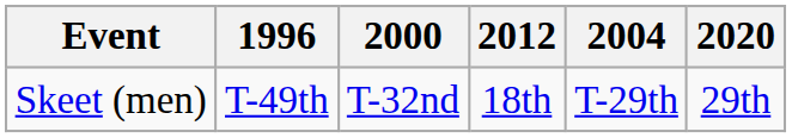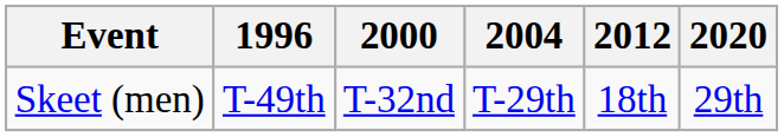columns swapped: 2004 <-> 2012
